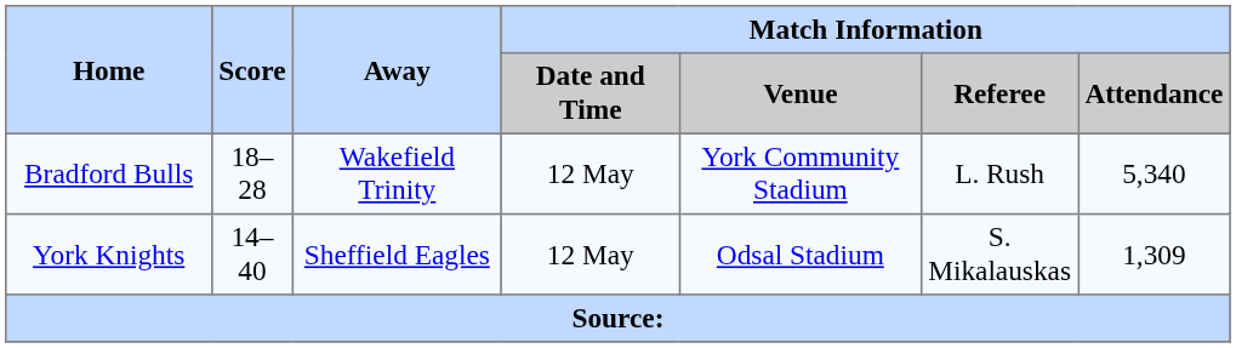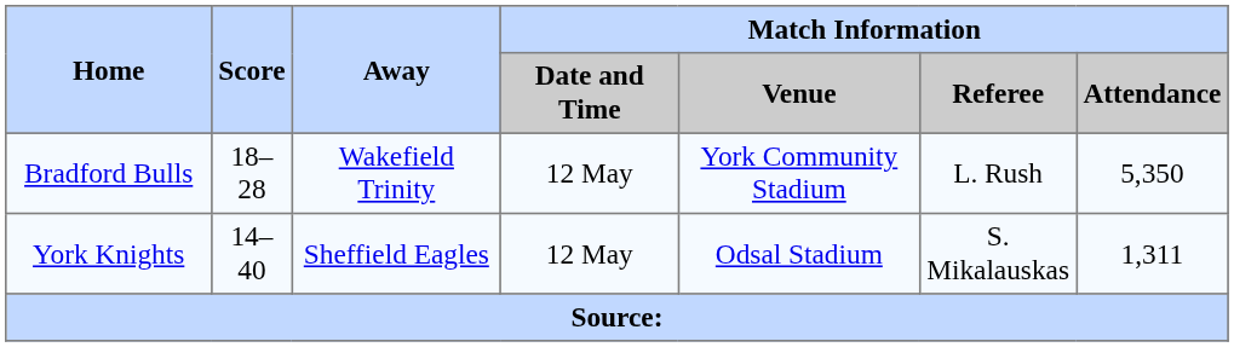Bradford Bulls | Match Information / Attendance: 5,340 -> 5,350
York Knights | Match Information / Attendance: 1,309 -> 1,311
